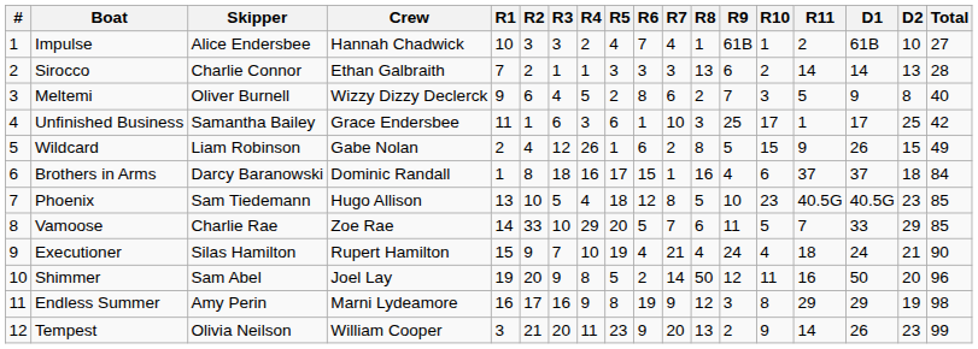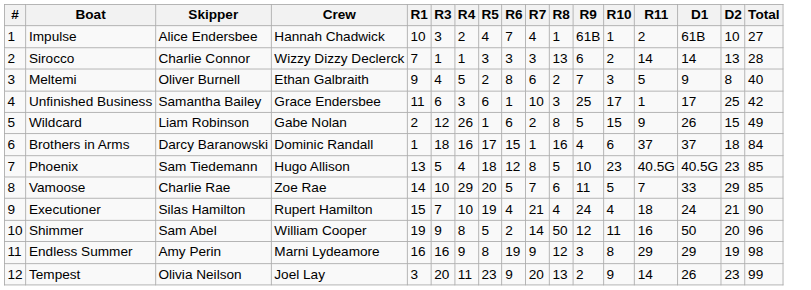- column: R2 | 3 | 2 | 6 | 1 | 4 | 8 | 10 | 33 | 9 | 20 | 17 | 21
Sirocco | Crew: Ethan Galbraith -> Wizzy Dizzy Declerck
Meltemi | Crew: Wizzy Dizzy Declerck -> Ethan Galbraith
Shimmer | Crew: Joel Lay -> William Cooper
Tempest | Crew: William Cooper -> Joel Lay
